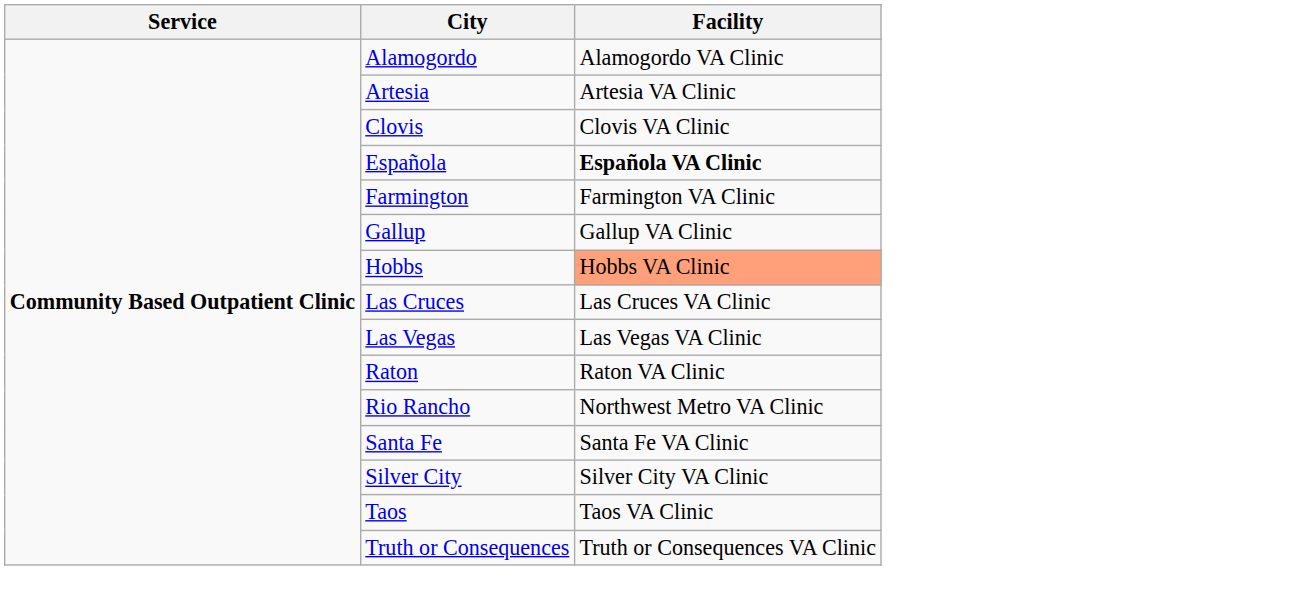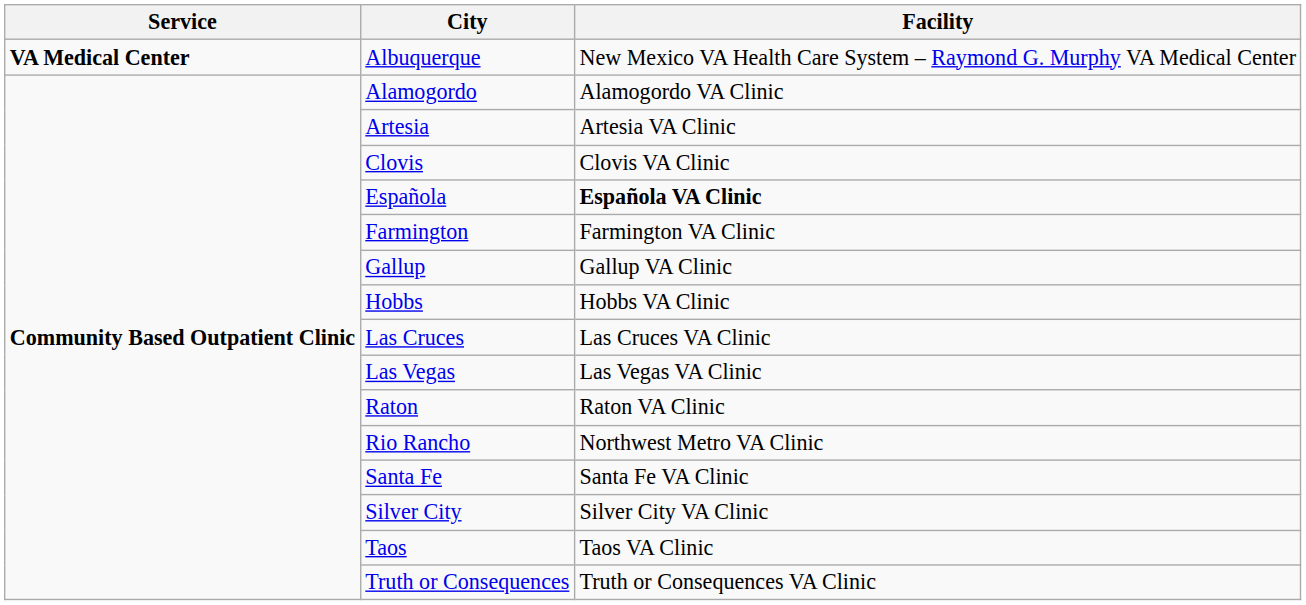+ row: VA Medical Center | Albuquerque | New Mexico VA Health Care System – Raymond G. Murphy VA Medical Center
Hobbs | Facility: lightsalmon background -> no background
